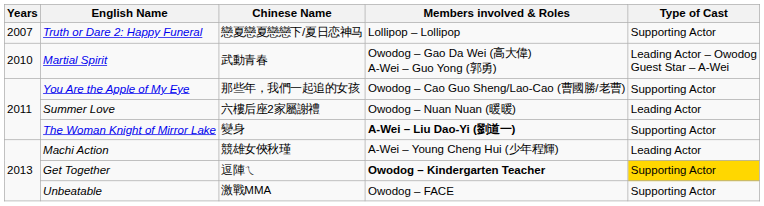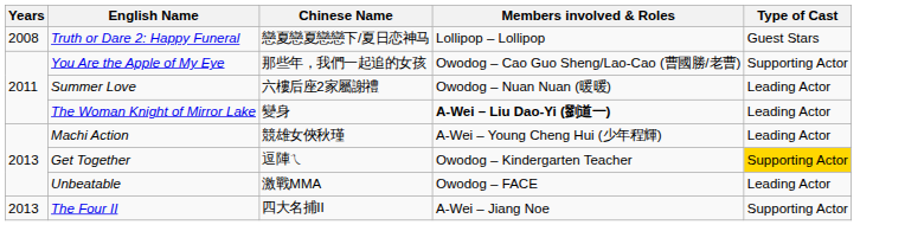Truth or Dare 2: Happy Funeral | Years: 2007 -> 2008
Truth or Dare 2: Happy Funeral | Type of Cast: Supporting Actor -> Guest Stars
- row: 2010 | Martial Spirit | 武動青春 | Owodog – Gao Da Wei (高大偉) A-Wei – Guo Yong (郭勇) | Leading Actor – Owodog Guest Star – A-Wei
The Woman Knight of Mirror Lake | Type of Cast: Supporting Actor -> Leading Actor
Get Together | Members involved & Roles: bold -> normal
Unbeatable | Type of Cast: Supporting Actor -> Leading Actor
+ row: 2013 | The Four II | 四大名捕II | A-Wei – Jiang Noe | Supporting Actor
